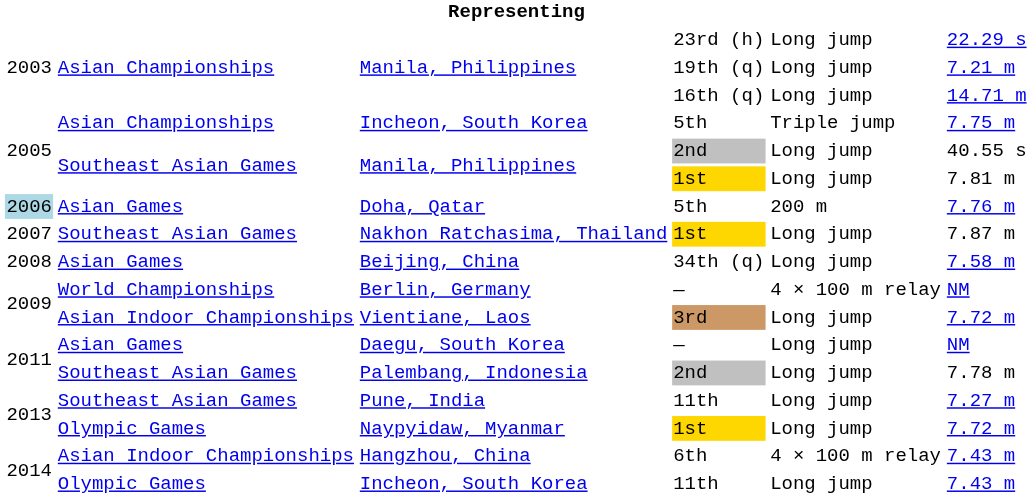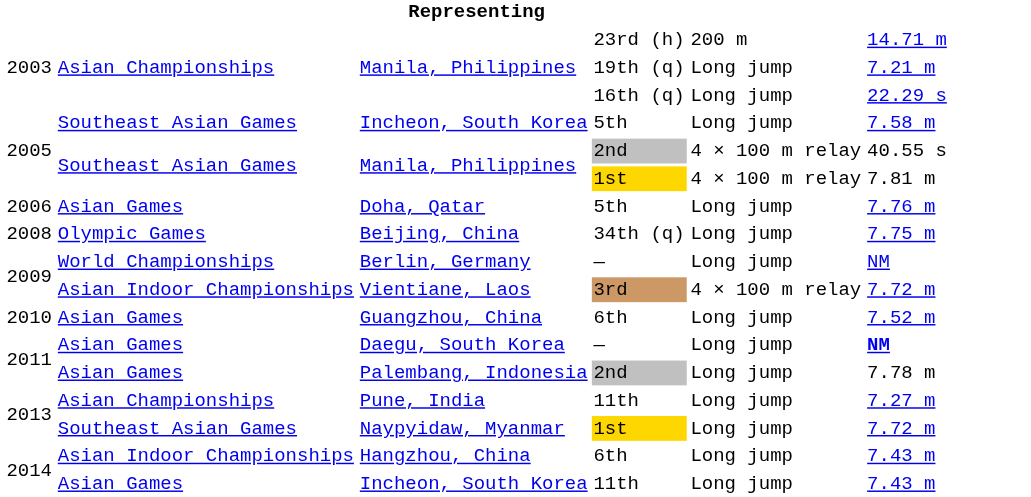Manila, Philippines / 23rd (h) | column 5: Long jump -> 200 m
Manila, Philippines / 23rd (h) | column 6: 22.29 s -> 14.71 m
Manila, Philippines / 16th (q) | column 6: 14.71 m -> 22.29 s
Incheon, South Korea / 5th | column 2: Asian Championships -> Southeast Asian Games
Incheon, South Korea / 5th | column 5: Triple jump -> Long jump
Incheon, South Korea / 5th | column 6: 7.75 m -> 7.58 m
Manila, Philippines / 2nd | column 5: Long jump -> 4 × 100 m relay
Manila, Philippines / 1st | column 5: Long jump -> 4 × 100 m relay
Doha, Qatar | column 1: lightblue background -> no background
Doha, Qatar | column 5: 200 m -> Long jump
- row: 2007 | Southeast Asian Games | Nakhon Ratchasima, Thailand | 1st | Long jump | 7.87 m
Beijing, China | column 2: Asian Games -> Olympic Games
Beijing, China | column 6: 7.58 m -> 7.75 m
Berlin, Germany | column 5: 4 × 100 m relay -> Long jump
Vientiane, Laos | column 5: Long jump -> 4 × 100 m relay
+ row: 2010 | Asian Games | Guangzhou, China | 6th | Long jump | 7.52 m
Daegu, South Korea | column 6: normal -> bold
Palembang, Indonesia | column 2: Southeast Asian Games -> Asian Games
Pune, India | column 2: Southeast Asian Games -> Asian Championships
Naypyidaw, Myanmar | column 2: Olympic Games -> Southeast Asian Games
Hangzhou, China | column 5: 4 × 100 m relay -> Long jump
Incheon, South Korea / 11th | column 2: Olympic Games -> Asian Games
